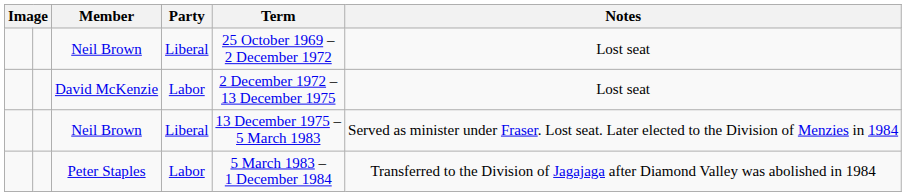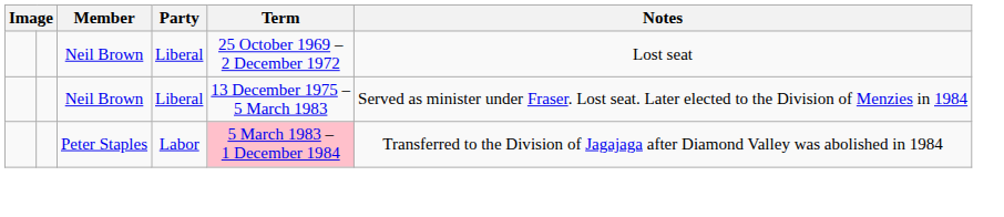- row: David McKenzie | Labor | 2 December 1972 – 13 December 1975 | Lost seat
Peter Staples | Term: no background -> pink background
